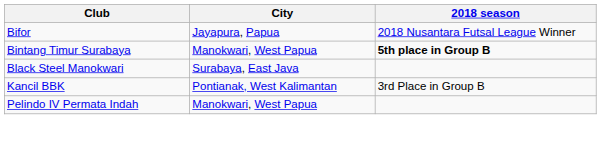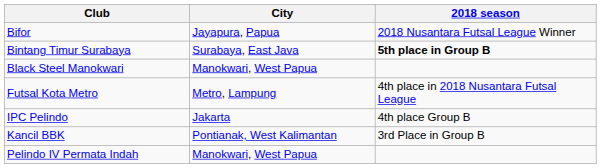Bintang Timur Surabaya | City: Manokwari, West Papua -> Surabaya, East Java
Black Steel Manokwari | City: Surabaya, East Java -> Manokwari, West Papua
+ row: Futsal Kota Metro | Metro, Lampung | 4th place in 2018 Nusantara Futsal League
+ row: IPC Pelindo | Jakarta | 4th place Group B
